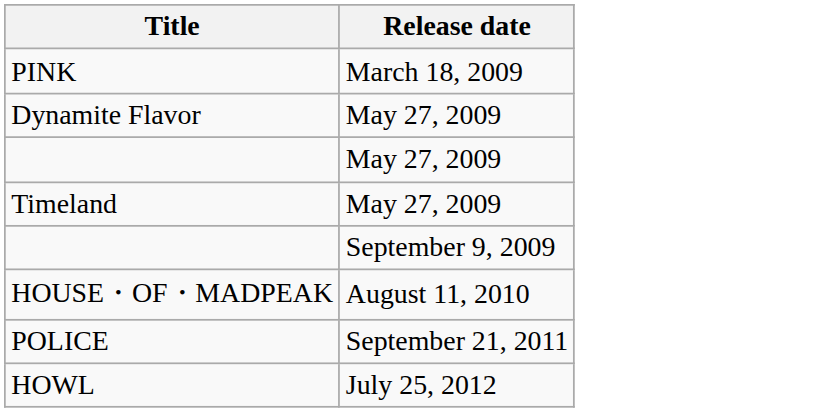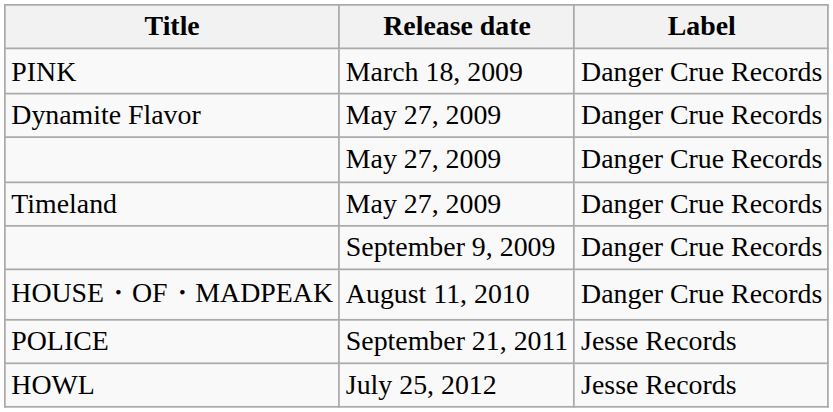+ column: Label | Danger Crue Records | Danger Crue Records | Danger Crue Records | Danger Crue Records | Danger Crue Records | Danger Crue Records | Jesse Records | Jesse Records
